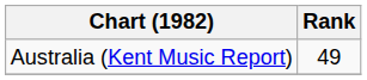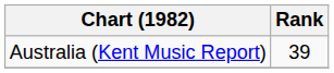Australia (Kent Music Report) | Rank: 49 -> 39
